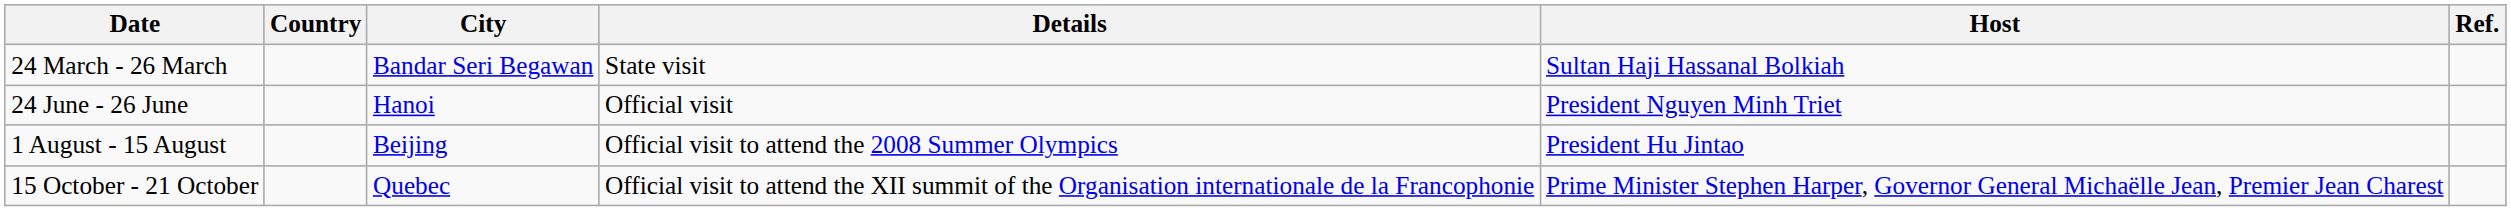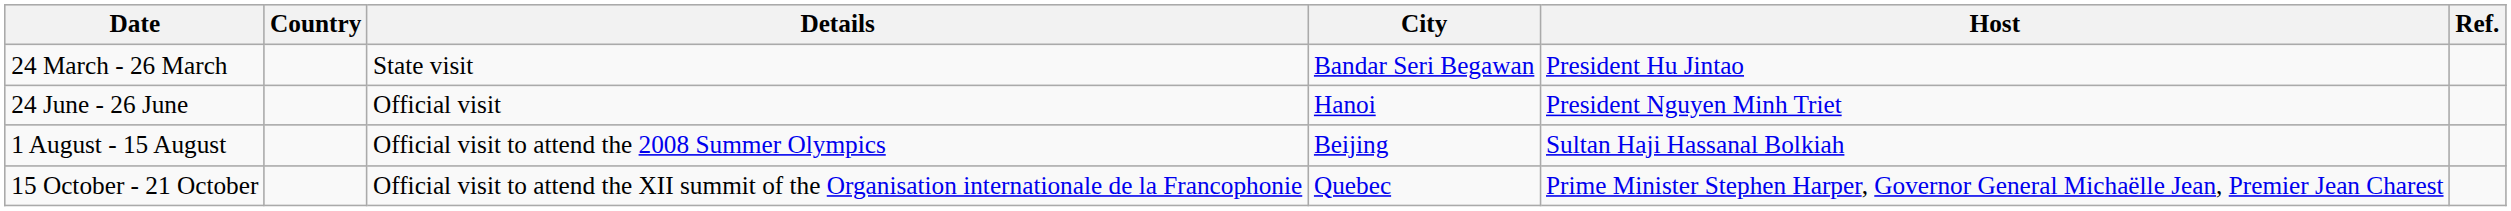columns swapped: City <-> Details
24 March - 26 March | Host: Sultan Haji Hassanal Bolkiah -> President Hu Jintao
1 August - 15 August | Host: President Hu Jintao -> Sultan Haji Hassanal Bolkiah
